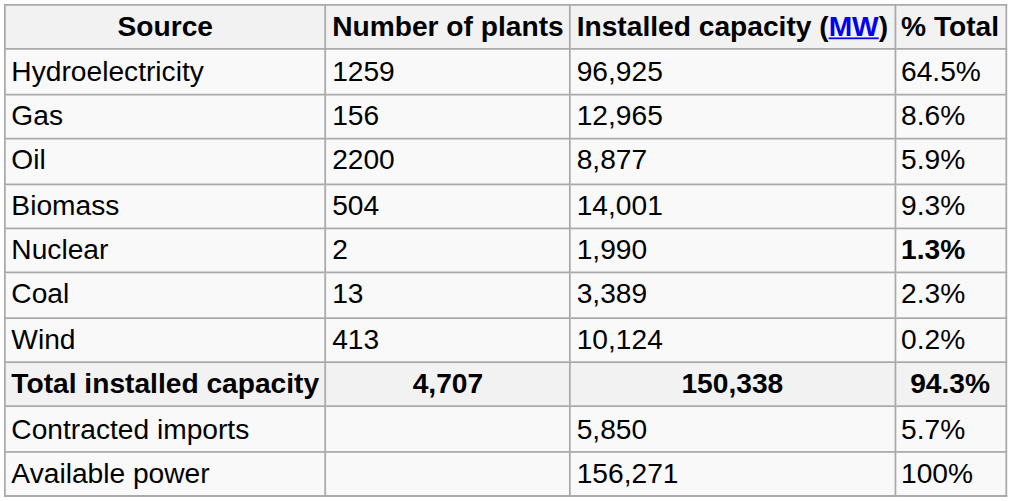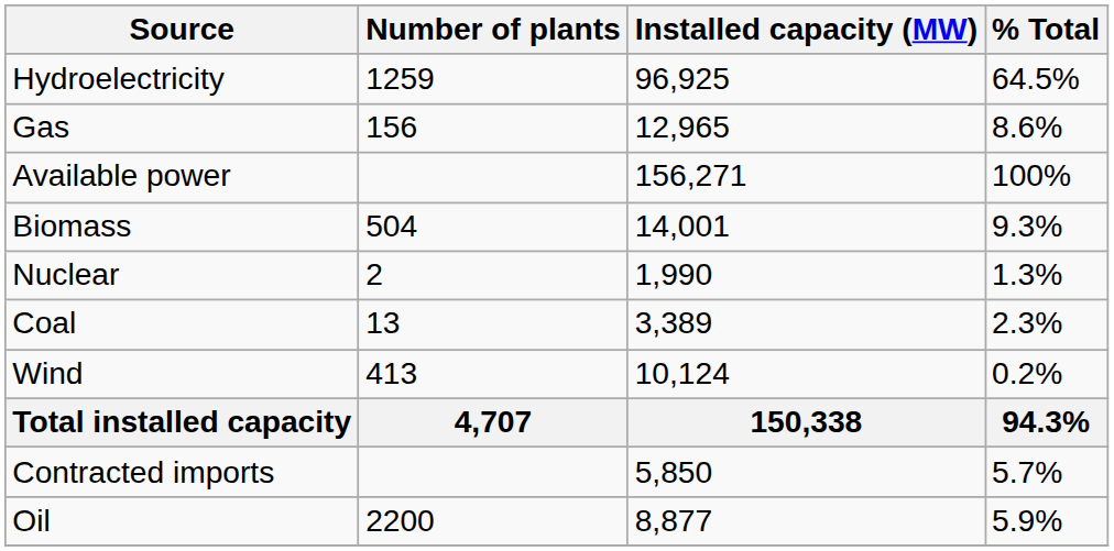rows swapped: Oil <-> Available power
Nuclear | % Total: bold -> normal
